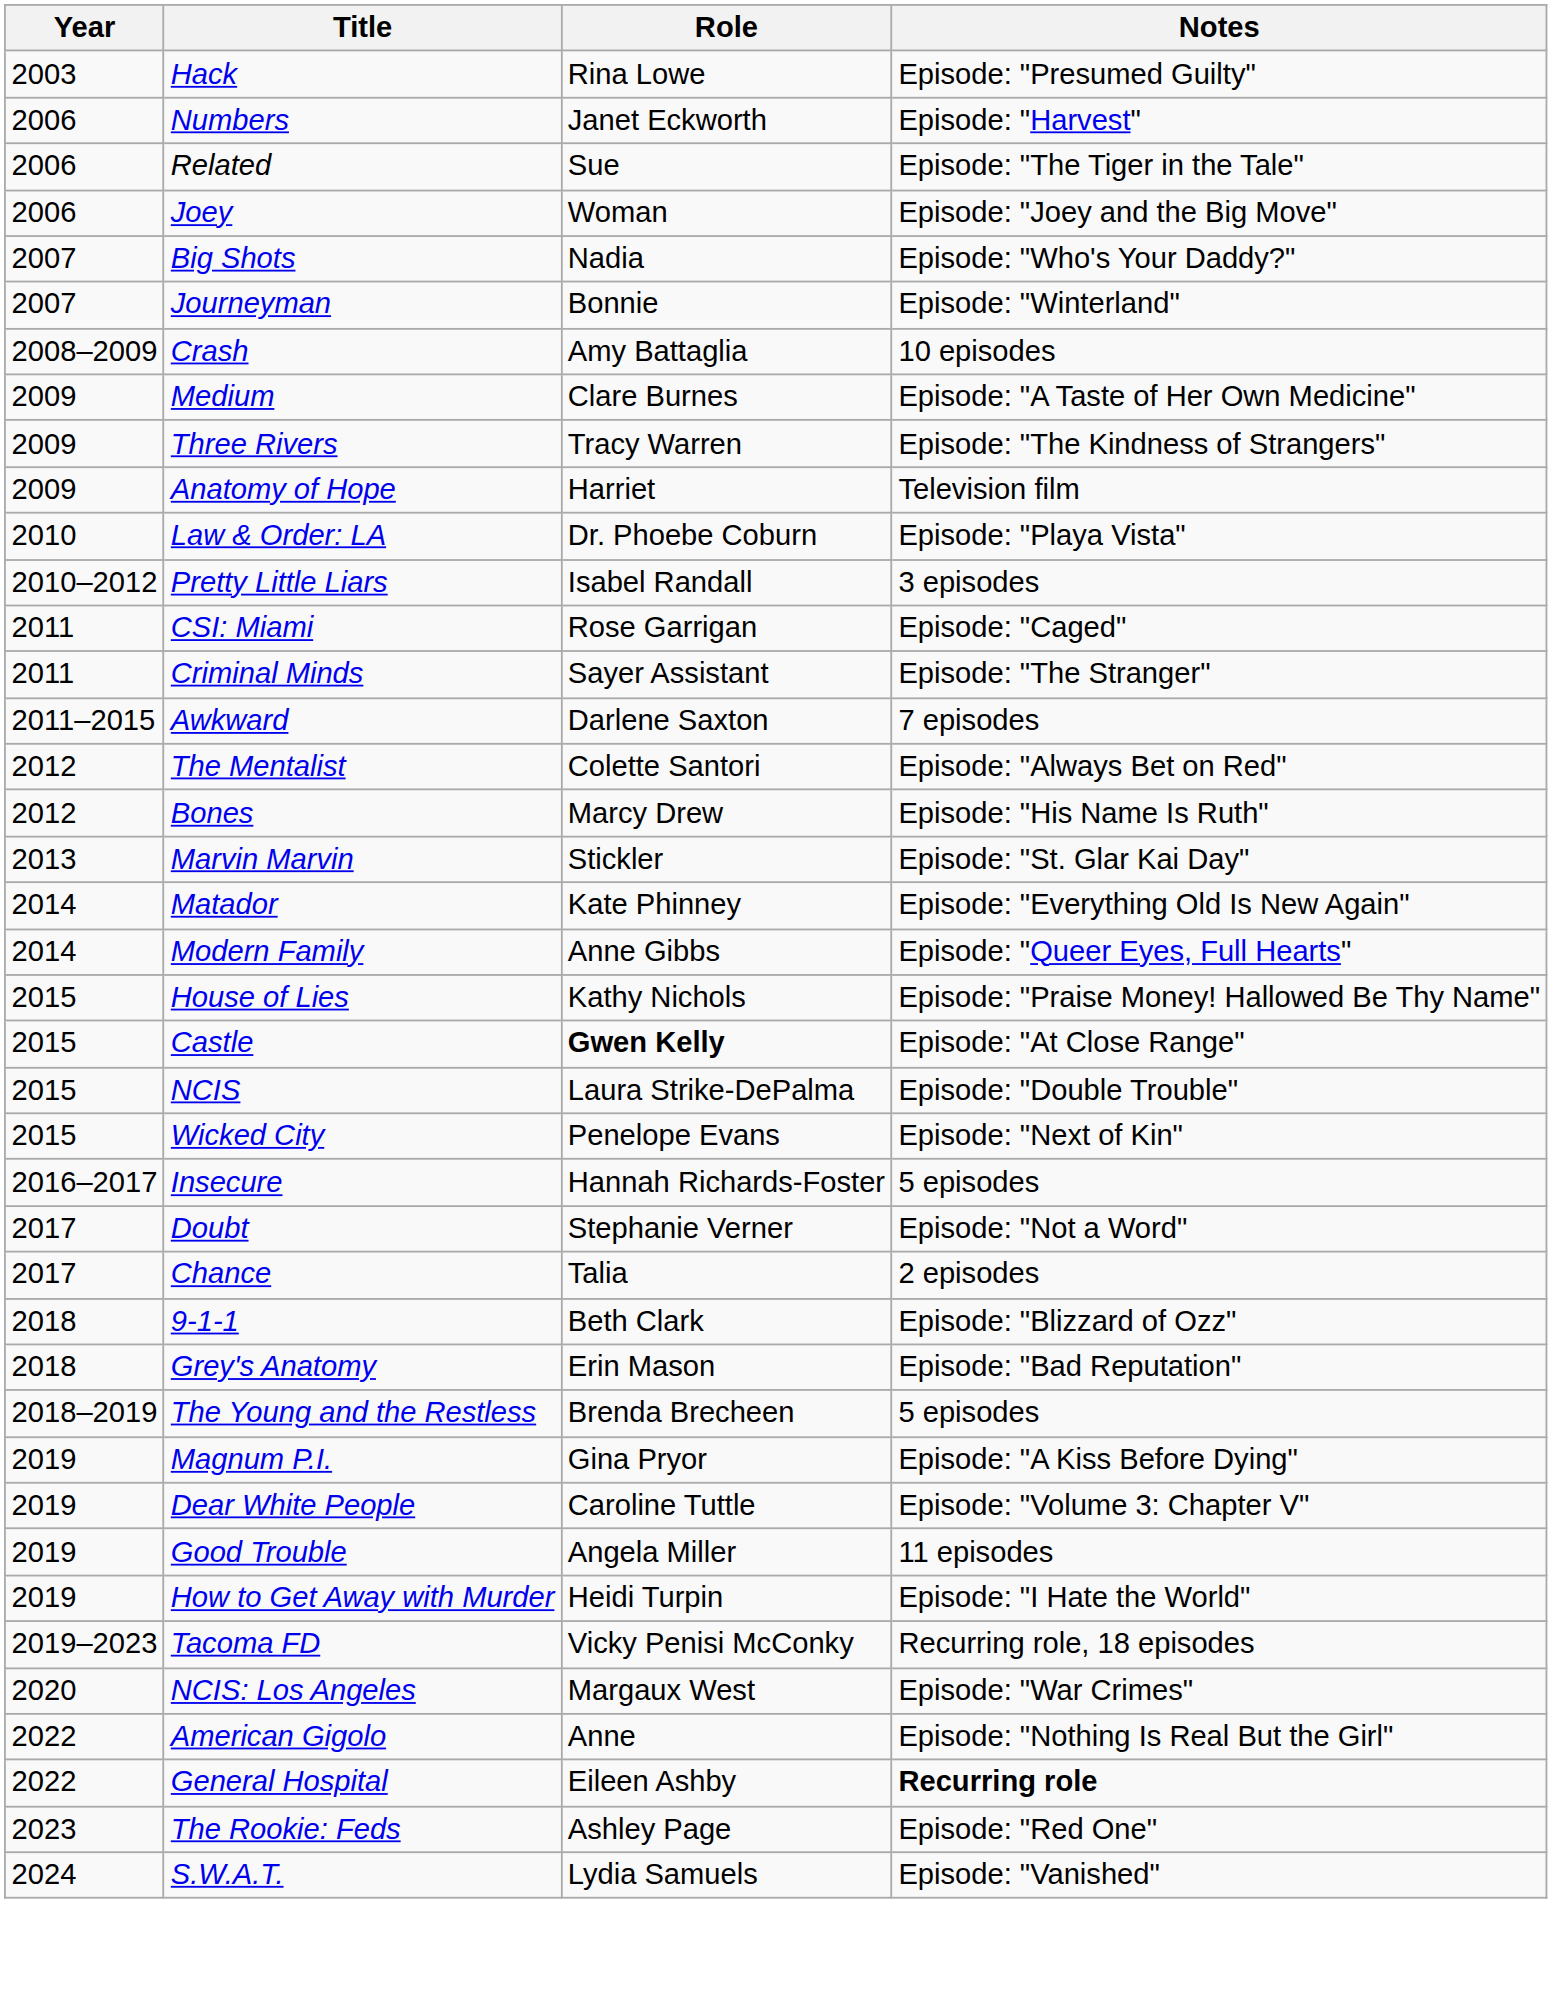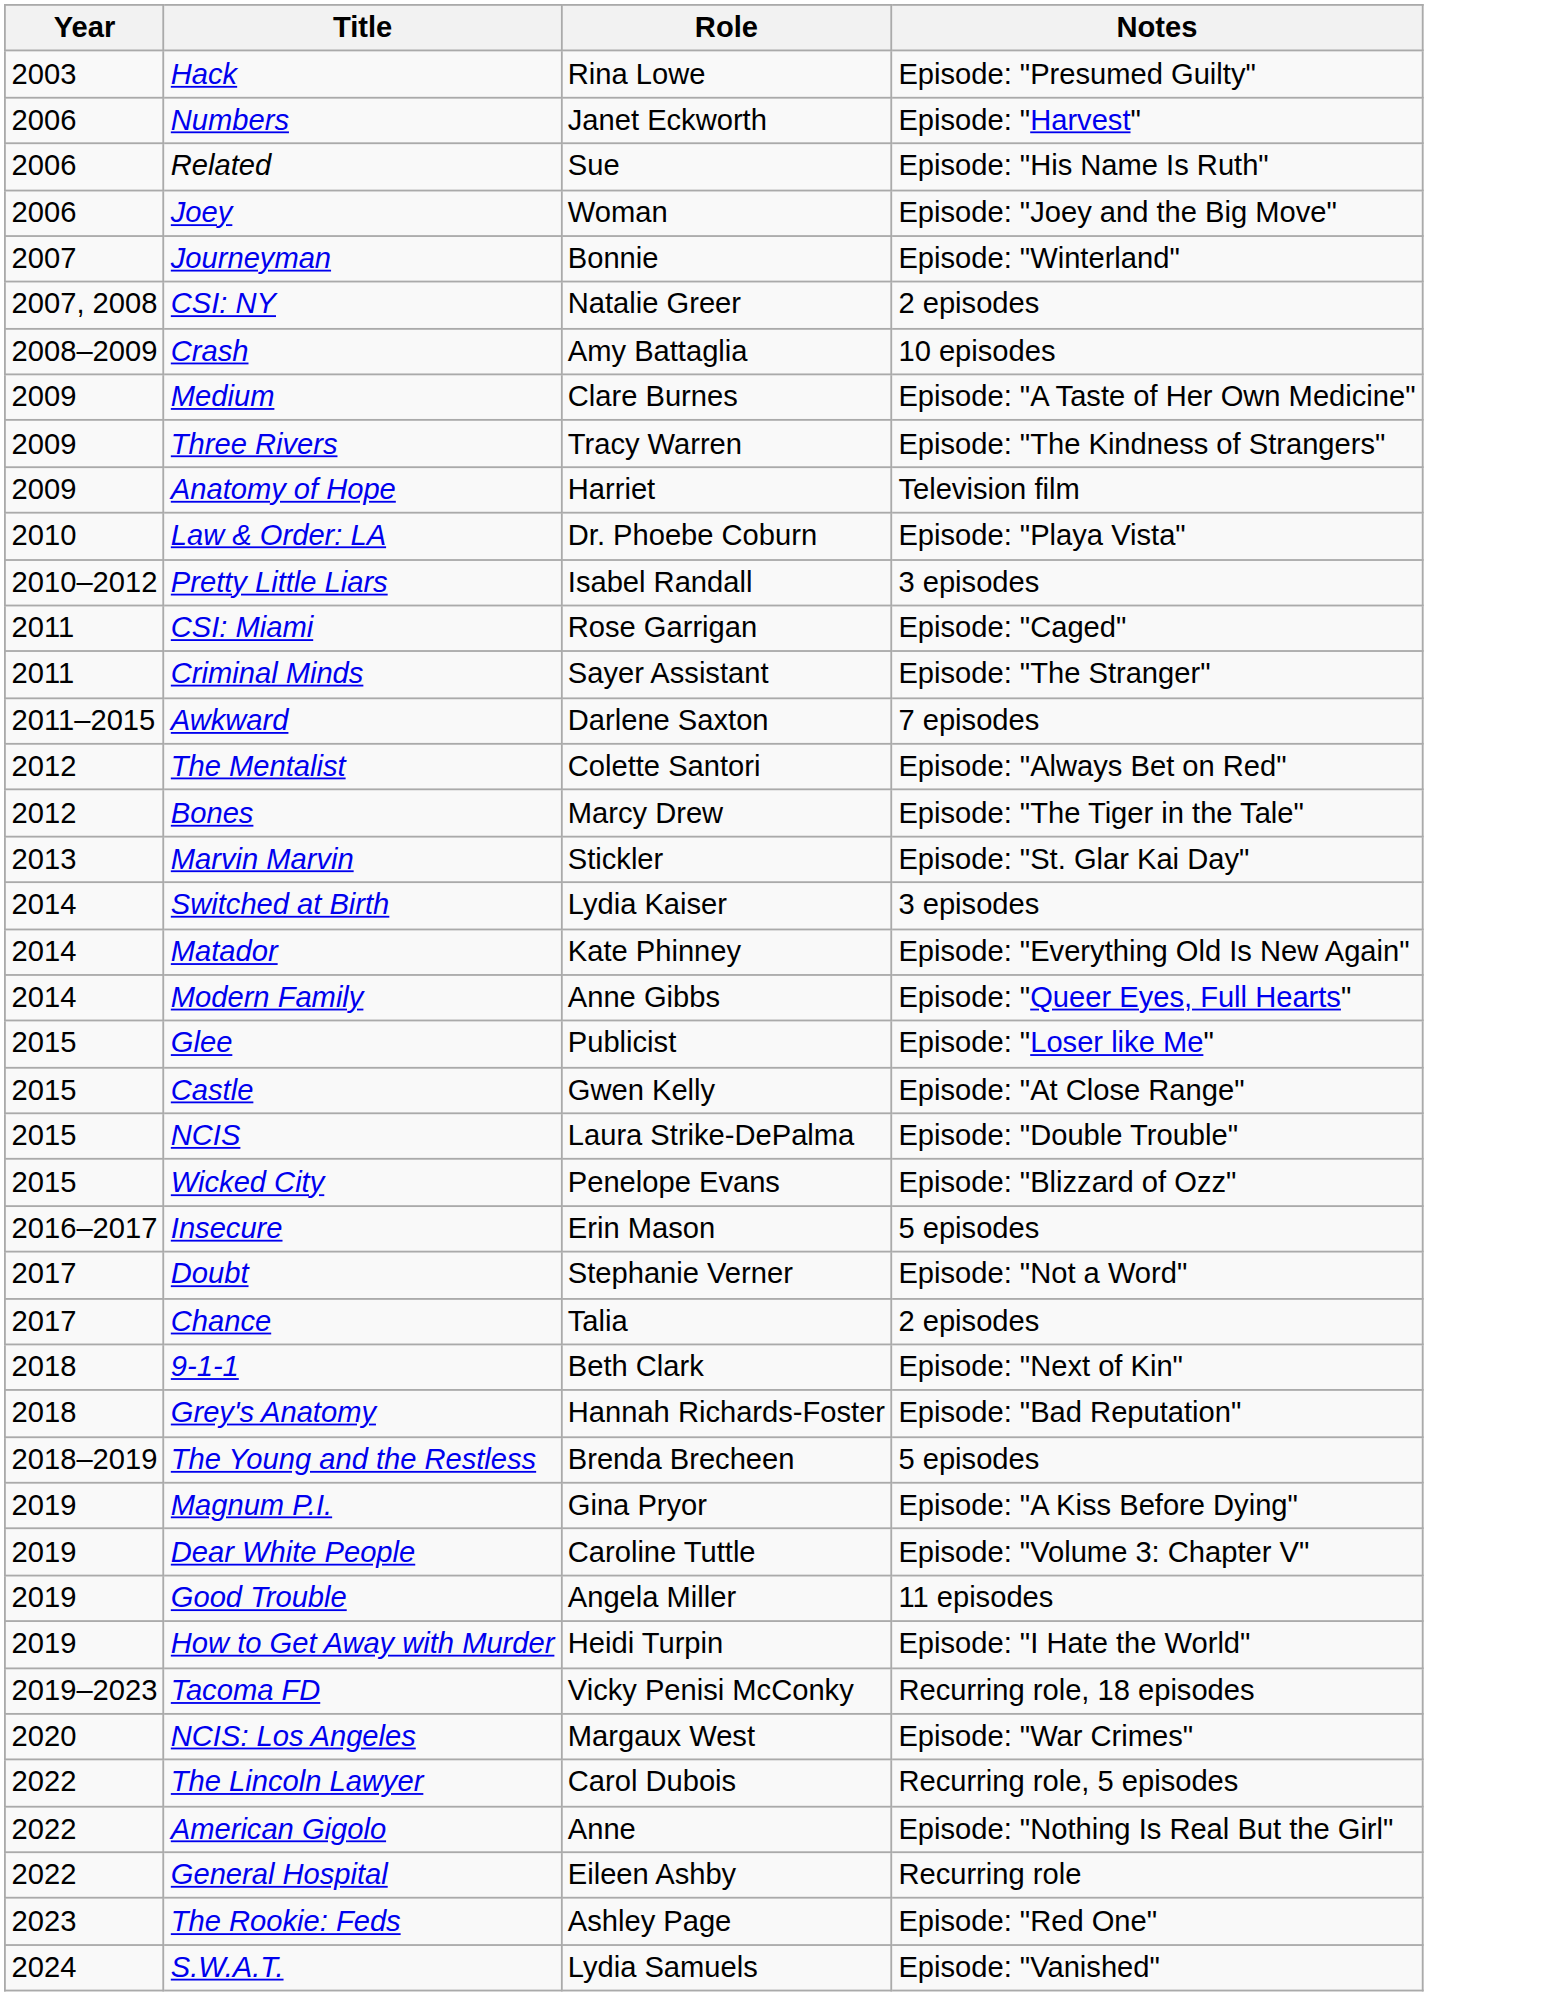Related | Notes: Episode: "The Tiger in the Tale" -> Episode: "His Name Is Ruth"
- row: 2007 | Big Shots | Nadia | Episode: "Who's Your Daddy?"
+ row: 2007, 2008 | CSI: NY | Natalie Greer | 2 episodes
Bones | Notes: Episode: "His Name Is Ruth" -> Episode: "The Tiger in the Tale"
+ row: 2014 | Switched at Birth | Lydia Kaiser | 3 episodes
+ row: 2015 | Glee | Publicist | Episode: "Loser like Me"
- row: 2015 | House of Lies | Kathy Nichols | Episode: "Praise Money! Hallowed Be Thy Name"
Castle | Role: bold -> normal
Wicked City | Notes: Episode: "Next of Kin" -> Episode: "Blizzard of Ozz"
Insecure | Role: Hannah Richards-Foster -> Erin Mason
9-1-1 | Notes: Episode: "Blizzard of Ozz" -> Episode: "Next of Kin"
Grey's Anatomy | Role: Erin Mason -> Hannah Richards-Foster
+ row: 2022 | The Lincoln Lawyer | Carol Dubois | Recurring role, 5 episodes
General Hospital | Notes: bold -> normal
